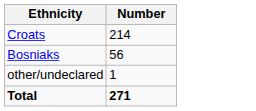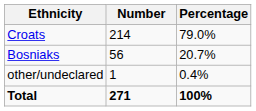+ column: Percentage | 79.0% | 20.7% | 0.4% | 100%
